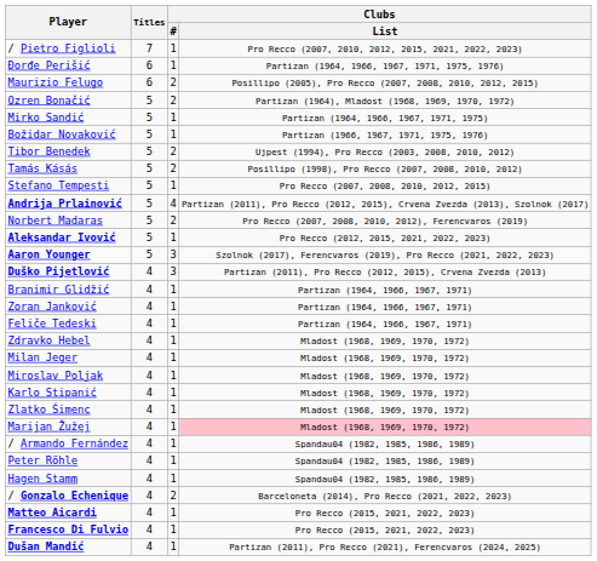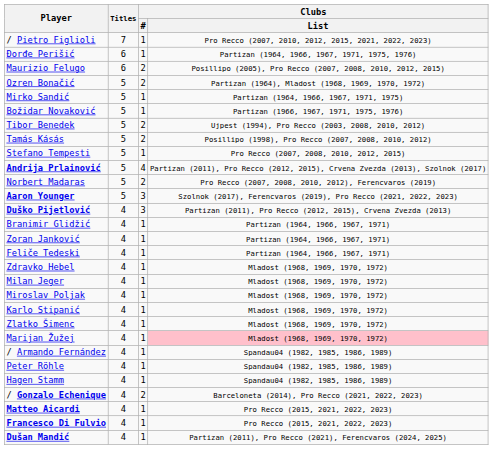- row: Aleksandar Ivović | 5 | 1 | Pro Recco (2012, 2015, 2021, 2022, 2023)
